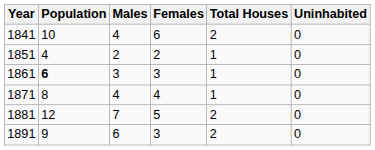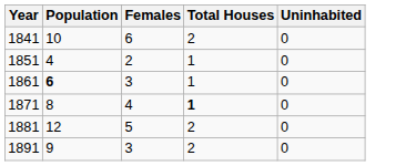- column: Males | 4 | 2 | 3 | 4 | 7 | 6
1871 | Total Houses: normal -> bold
